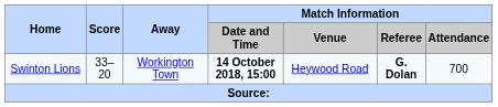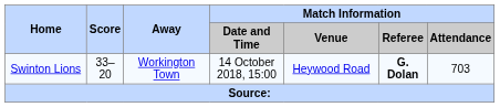Swinton Lions | Match Information / Date and Time: bold -> normal
Swinton Lions | Match Information / Attendance: 700 -> 703
